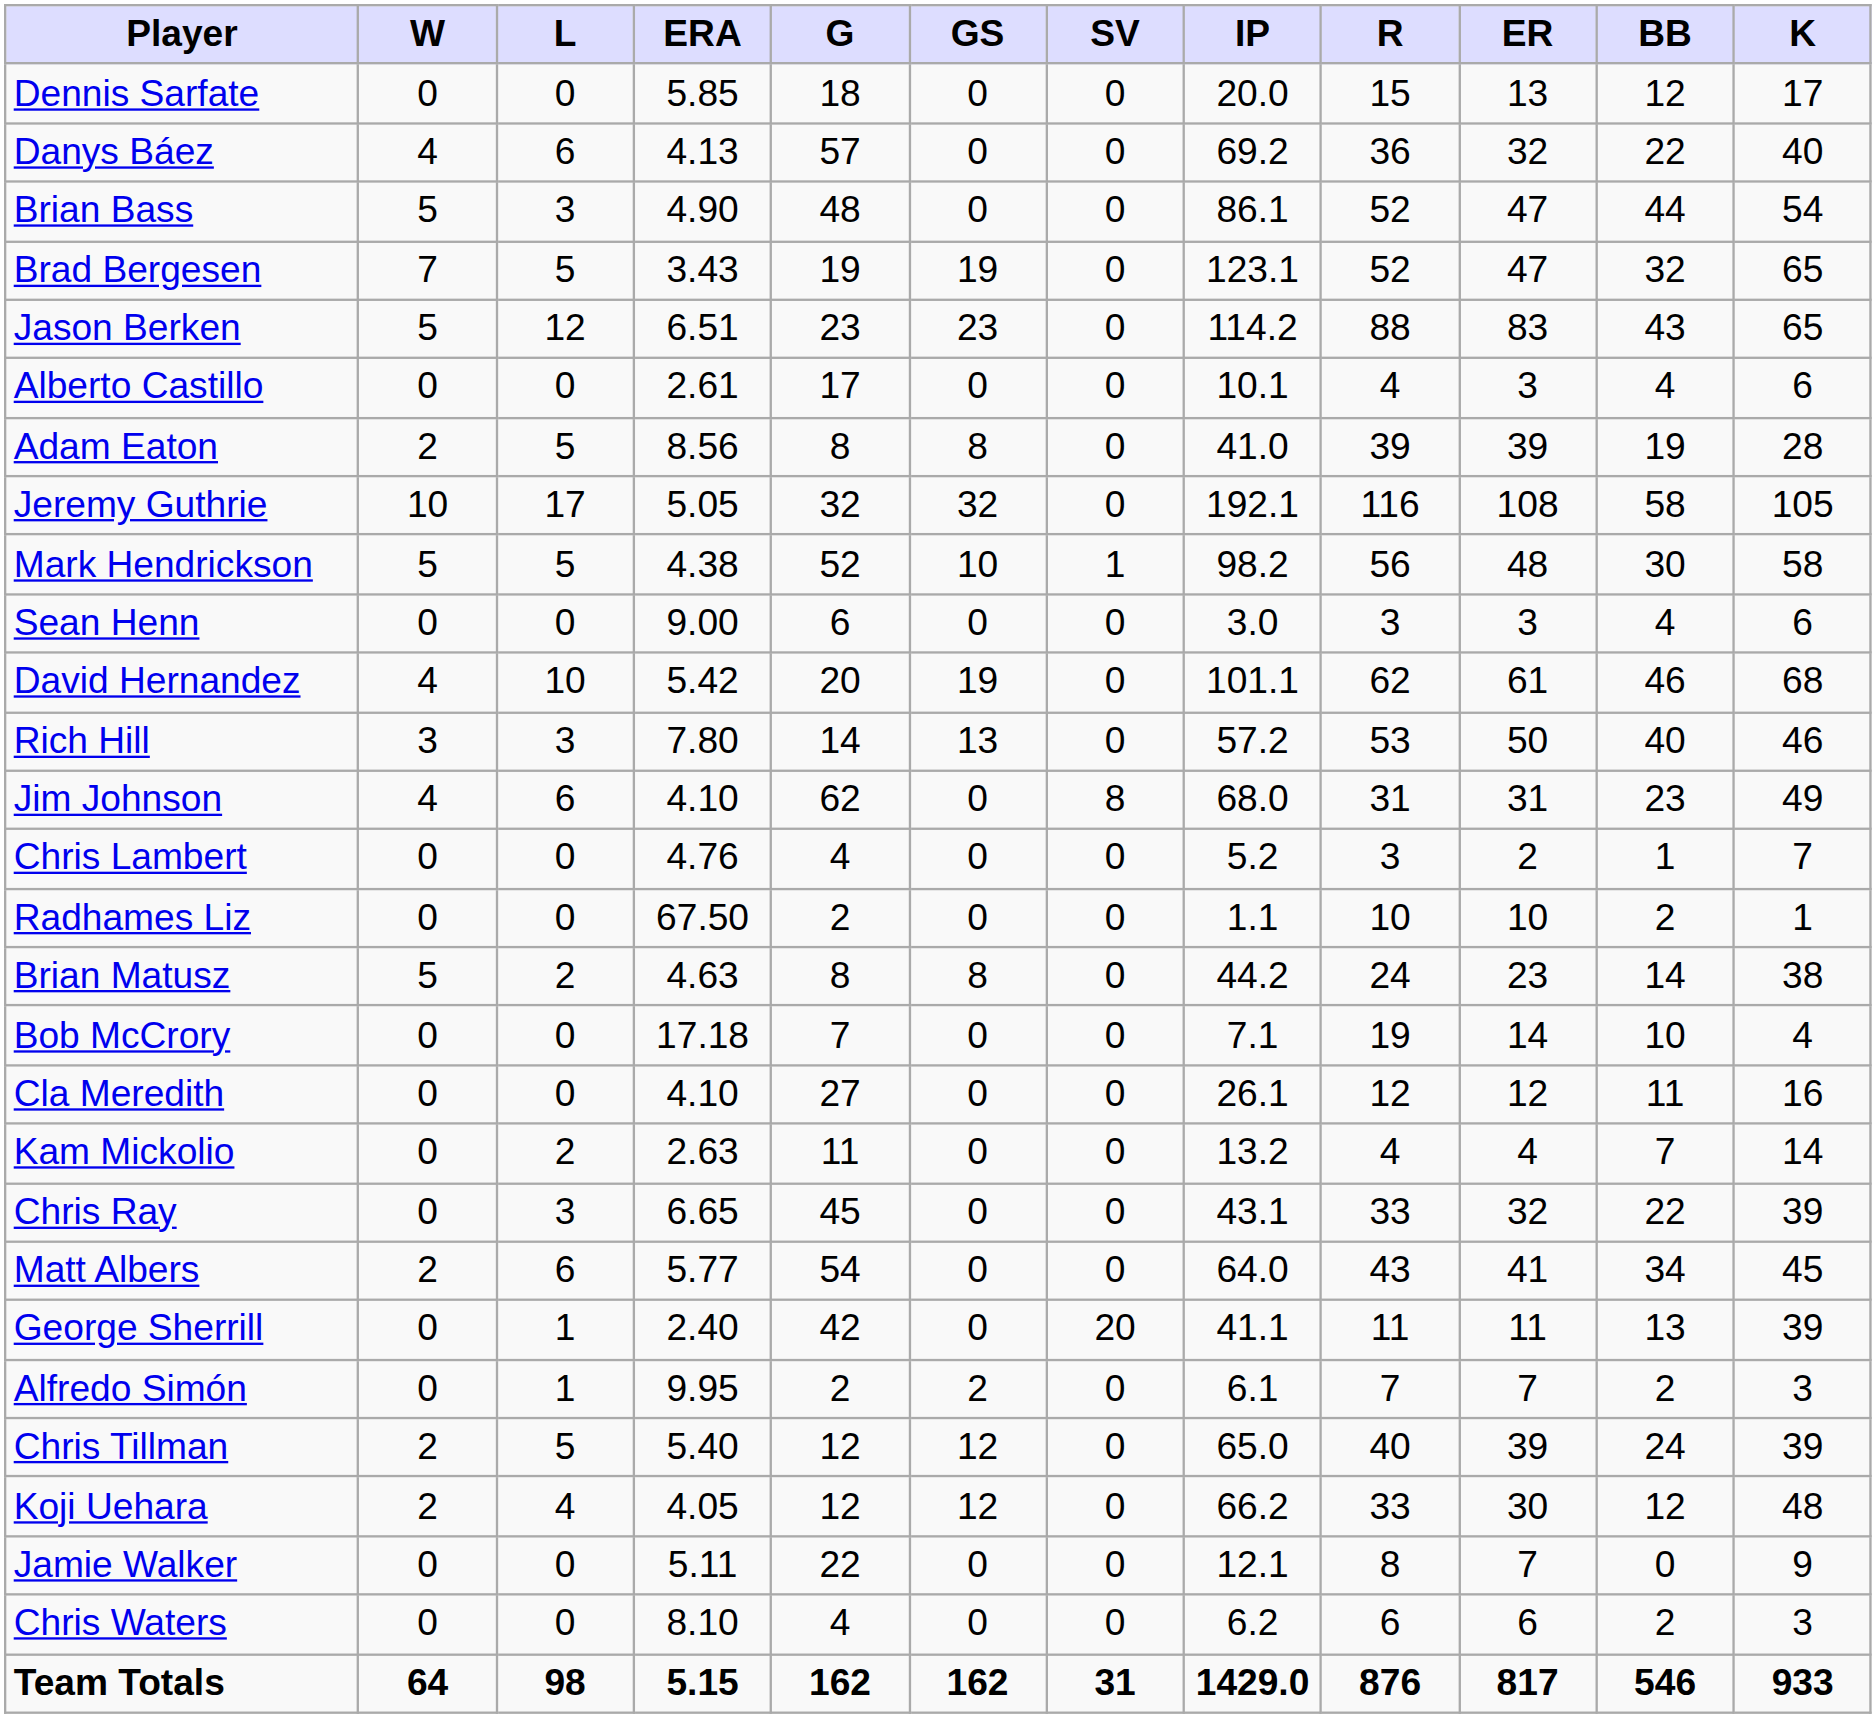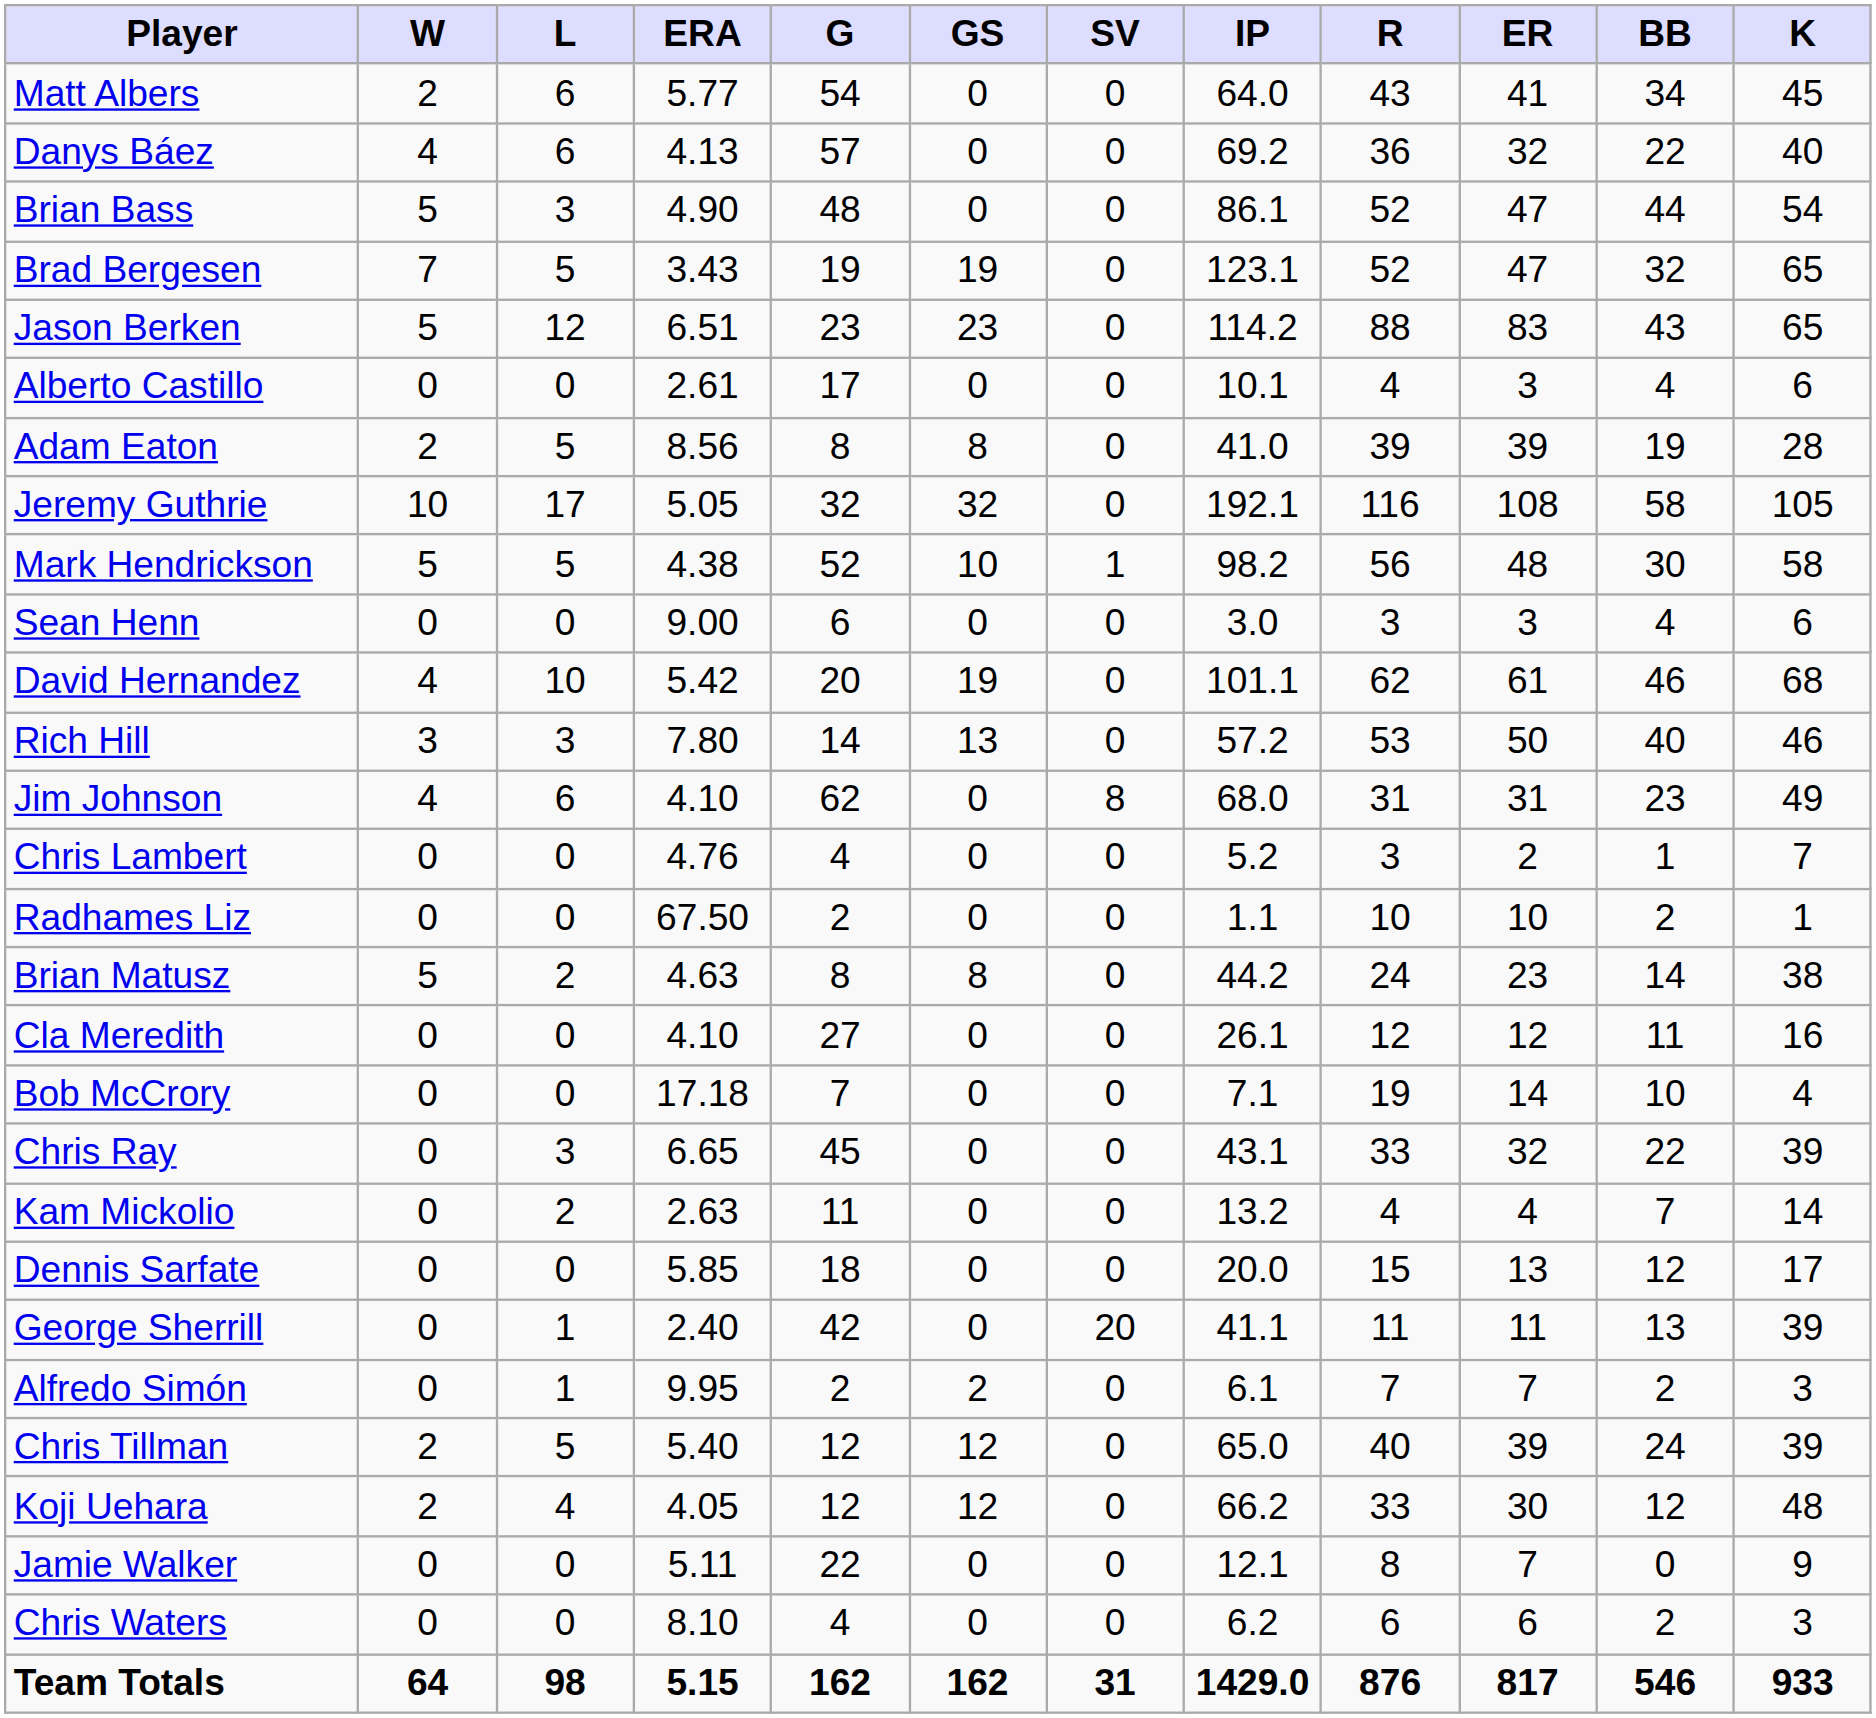rows swapped: Matt Albers <-> Dennis Sarfate
rows swapped: Bob McCrory <-> Cla Meredith
rows swapped: Kam Mickolio <-> Chris Ray
